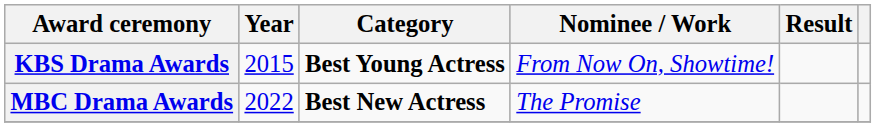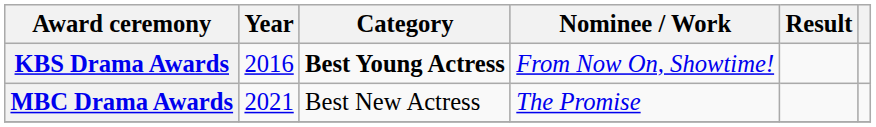KBS Drama Awards | Year: 2015 -> 2016
MBC Drama Awards | Year: 2022 -> 2021
MBC Drama Awards | Category: bold -> normal
